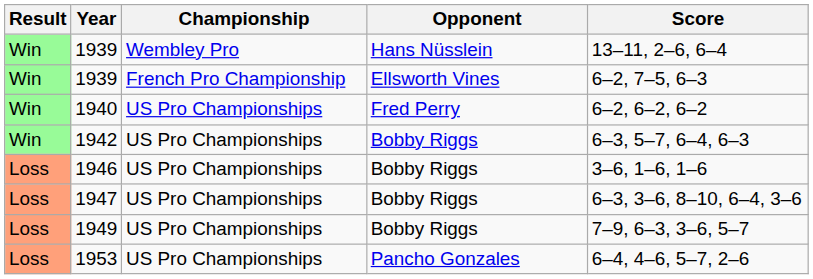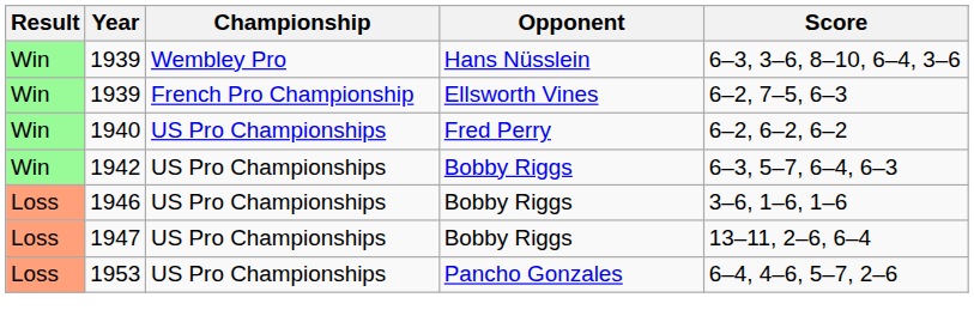1939 / Hans Nüsslein | Score: 13–11, 2–6, 6–4 -> 6–3, 3–6, 8–10, 6–4, 3–6
1947 | Score: 6–3, 3–6, 8–10, 6–4, 3–6 -> 13–11, 2–6, 6–4
- row: Loss | 1949 | US Pro Championships | Bobby Riggs | 7–9, 6–3, 3–6, 5–7
